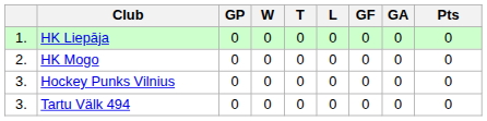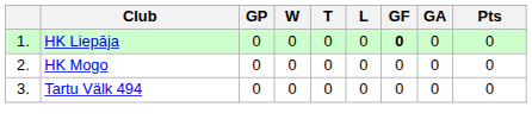HK Liepāja | GF: normal -> bold
- row: 3. | Hockey Punks Vilnius | 0 | 0 | 0 | 0 | 0 | 0 | 0
